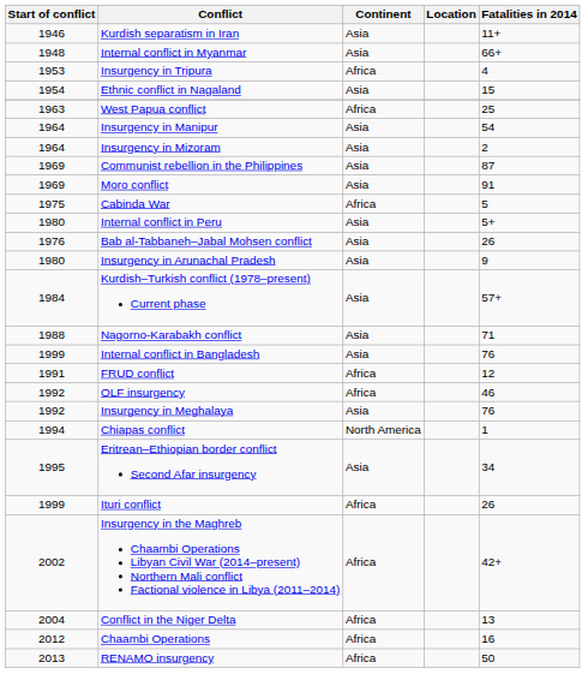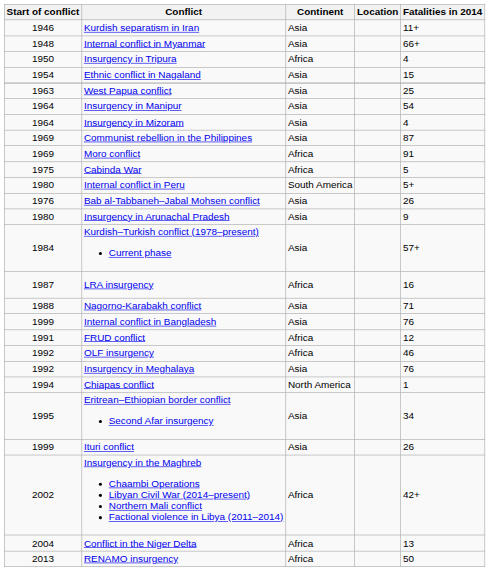Insurgency in Tripura | Start of conflict: 1953 -> 1950
West Papua conflict | Continent: Africa -> Asia
Insurgency in Mizoram | Fatalities in 2014: 2 -> 4
Moro conflict | Continent: Asia -> Africa
Internal conflict in Peru | Continent: Asia -> South America
+ row: 1987 | LRA insurgency | Africa | 16
Ituri conflict | Continent: Africa -> Asia
- row: 2012 | Chaambi Operations | Africa | 16
